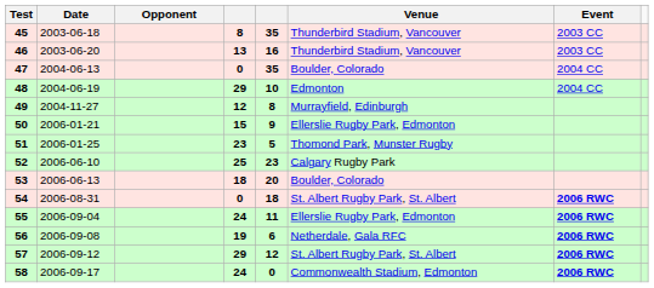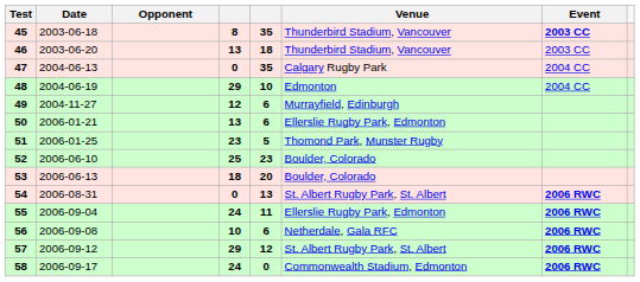45 | Event: normal -> bold
46 | column 5: 16 -> 18
47 | Venue: Boulder, Colorado -> Calgary Rugby Park
49 | column 5: 8 -> 6
50 | column 4: 15 -> 13
50 | column 5: 9 -> 6
52 | Venue: Calgary Rugby Park -> Boulder, Colorado
54 | column 5: 18 -> 13
56 | column 4: 19 -> 10
